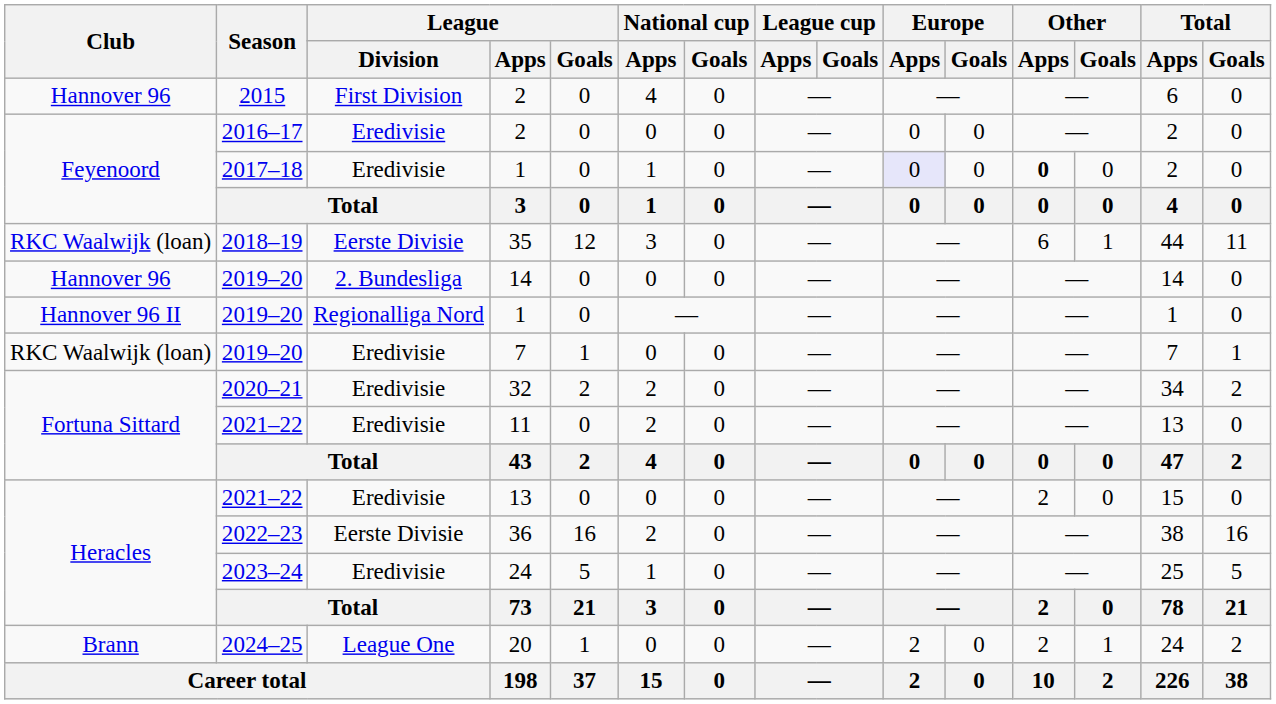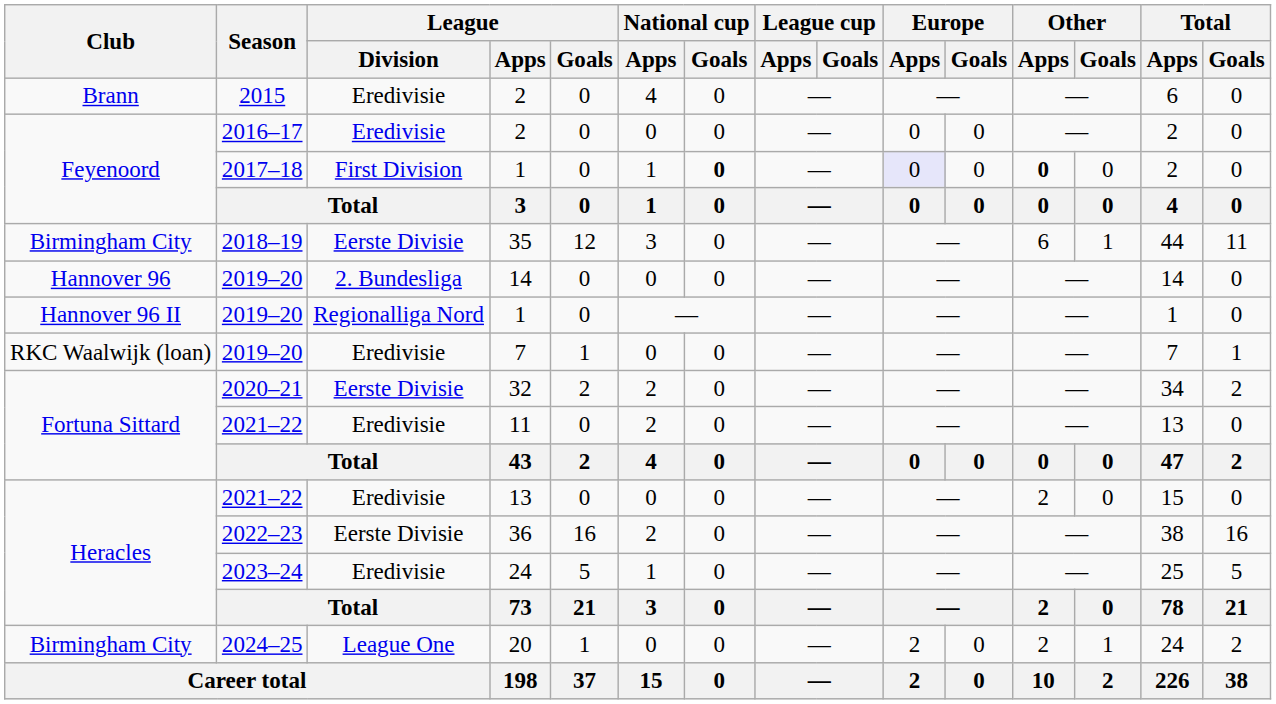2015 / 2 | Club: Hannover 96 -> Brann
2015 / 2 | League / Division: First Division -> Eredivisie
2017–18 / 1 | League / Division: Eredivisie -> First Division
2017–18 / 1 | National cup / Goals: normal -> bold
35 | Club: RKC Waalwijk (loan) -> Birmingham City
32 | League / Division: Eredivisie -> Eerste Divisie
20 | Club: Brann -> Birmingham City
